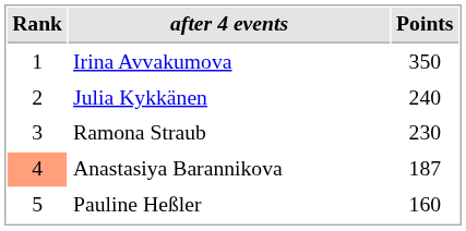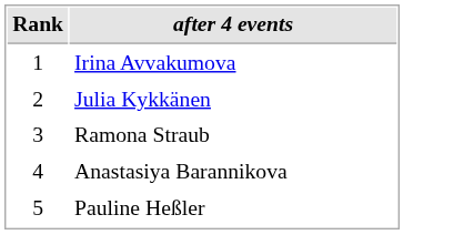- column: Points | 350 | 240 | 230 | 187 | 160
Anastasiya Barannikova | Rank: lightsalmon background -> no background
